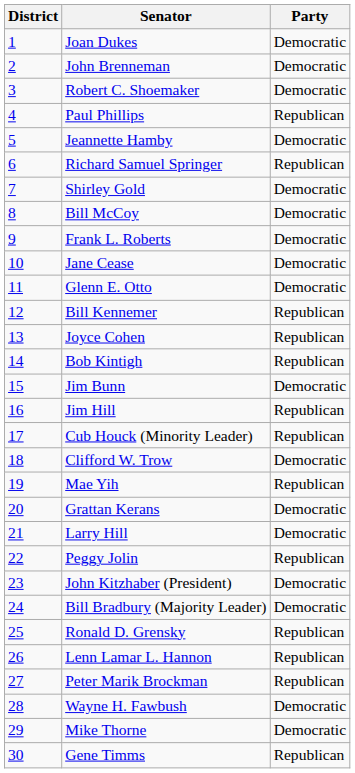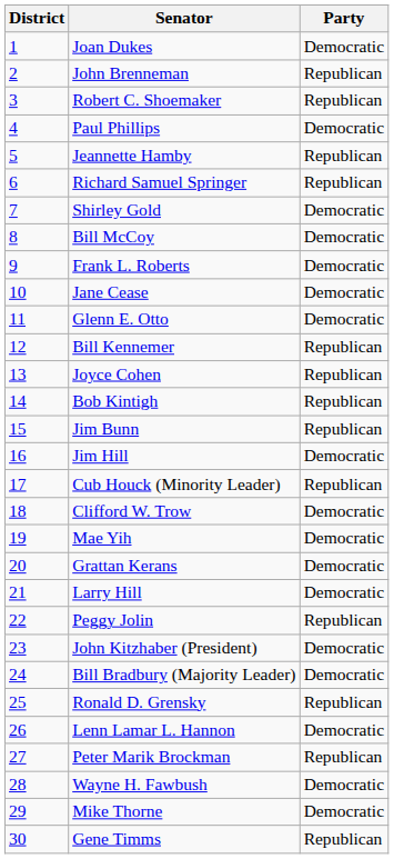John Brenneman | Party: Democratic -> Republican
Robert C. Shoemaker | Party: Democratic -> Republican
Paul Phillips | Party: Republican -> Democratic
Jeannette Hamby | Party: Democratic -> Republican
Jim Bunn | Party: Democratic -> Republican
Jim Hill | Party: Republican -> Democratic
Mae Yih | Party: Republican -> Democratic
Lenn Lamar L. Hannon | Party: Republican -> Democratic
